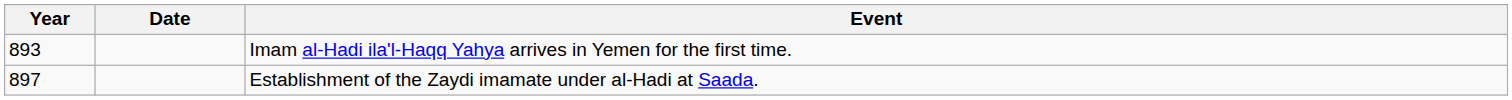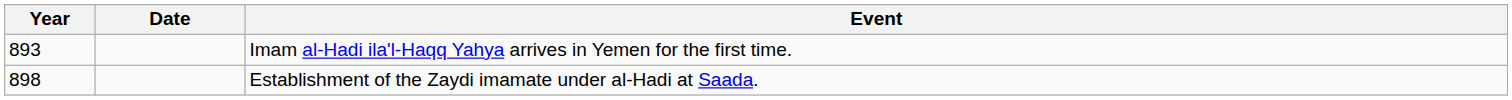Establishment of the Zaydi imamate under al-Hadi at Saada. | Year: 897 -> 898
